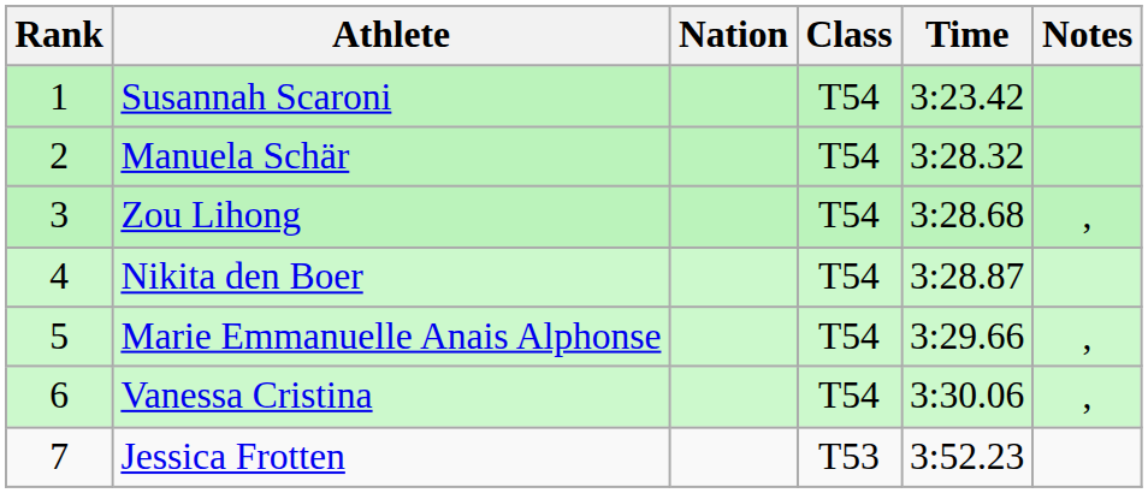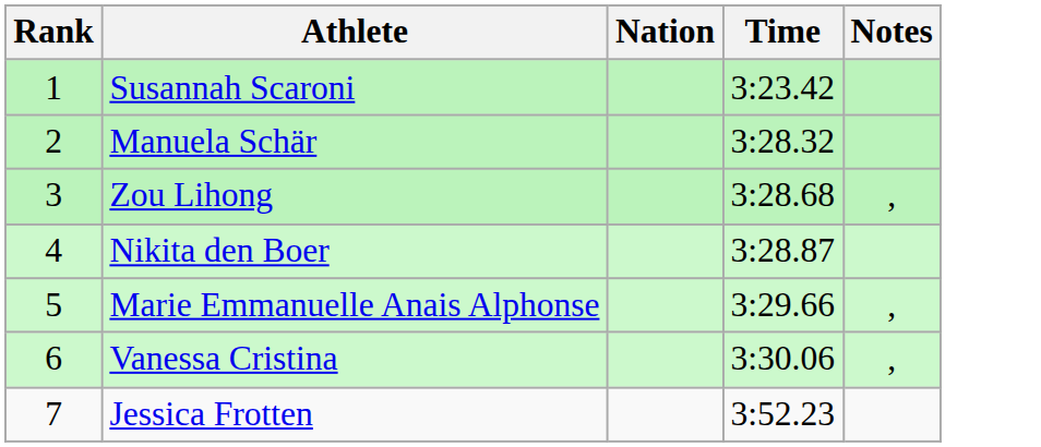- column: Class | T54 | T54 | T54 | T54 | T54 | T54 | T53
